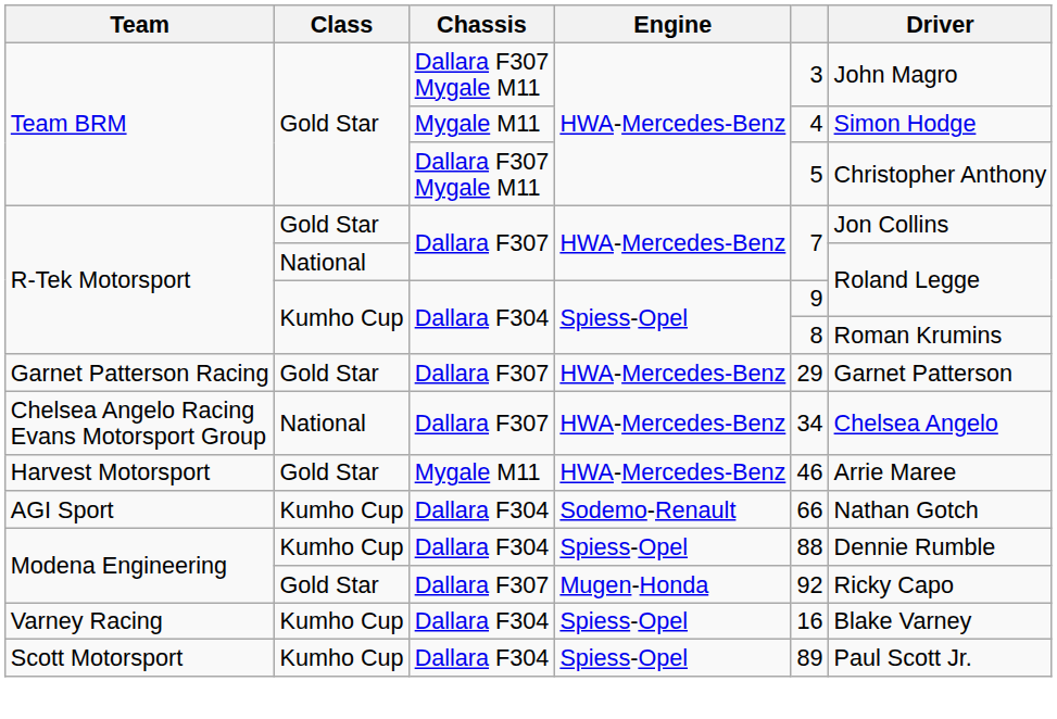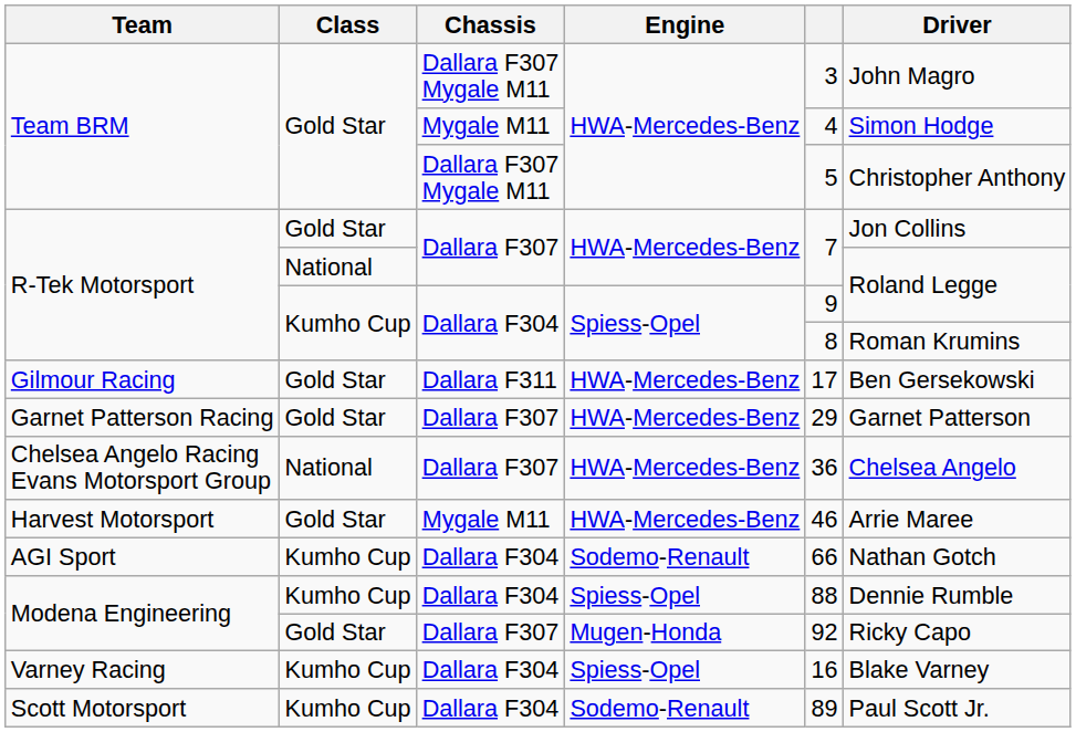+ row: Gilmour Racing | Gold Star | Dallara F311 | HWA-Mercedes-Benz | 17 | Ben Gersekowski
Chelsea Angelo Racing Evans Motorsport Group | column 5: 34 -> 36
Scott Motorsport | Engine: Spiess-Opel -> Sodemo-Renault
